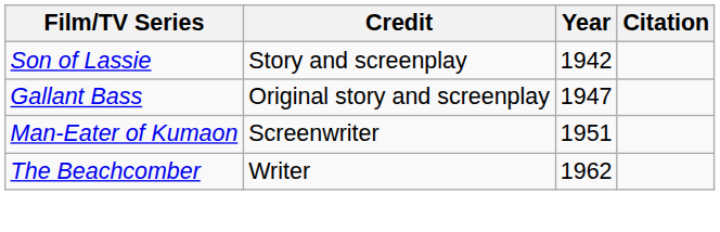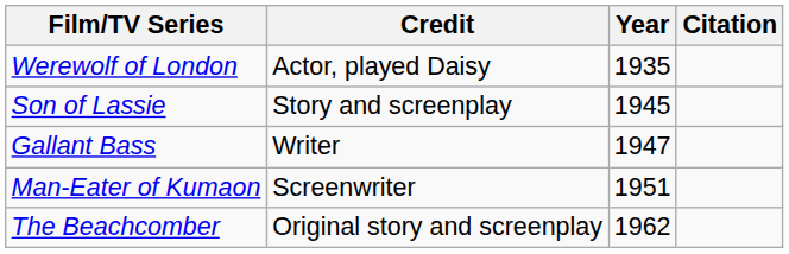+ row: Werewolf of London | Actor, played Daisy | 1935
Son of Lassie | Year: 1942 -> 1945
Gallant Bass | Credit: Original story and screenplay -> Writer
The Beachcomber | Credit: Writer -> Original story and screenplay
